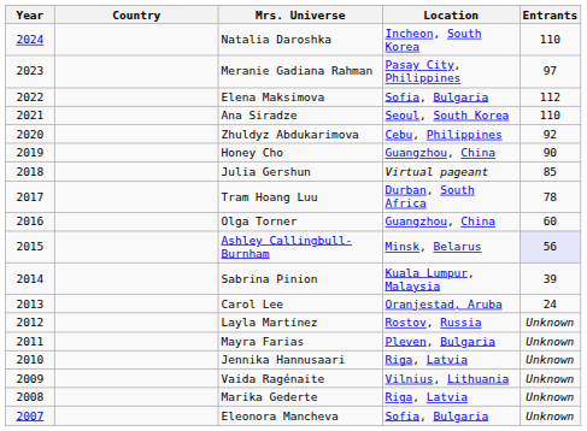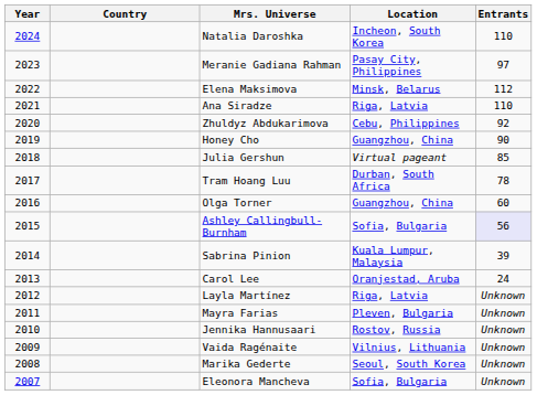Elena Maksimova | Location: Sofia, Bulgaria -> Minsk, Belarus
Ana Siradze | Location: Seoul, South Korea -> Riga, Latvia
Ashley Callingbull-Burnham | Location: Minsk, Belarus -> Sofia, Bulgaria
Layla Martínez | Location: Rostov, Russia -> Riga, Latvia
Jennika Hannusaari | Location: Riga, Latvia -> Rostov, Russia
Marika Gederte | Location: Riga, Latvia -> Seoul, South Korea
